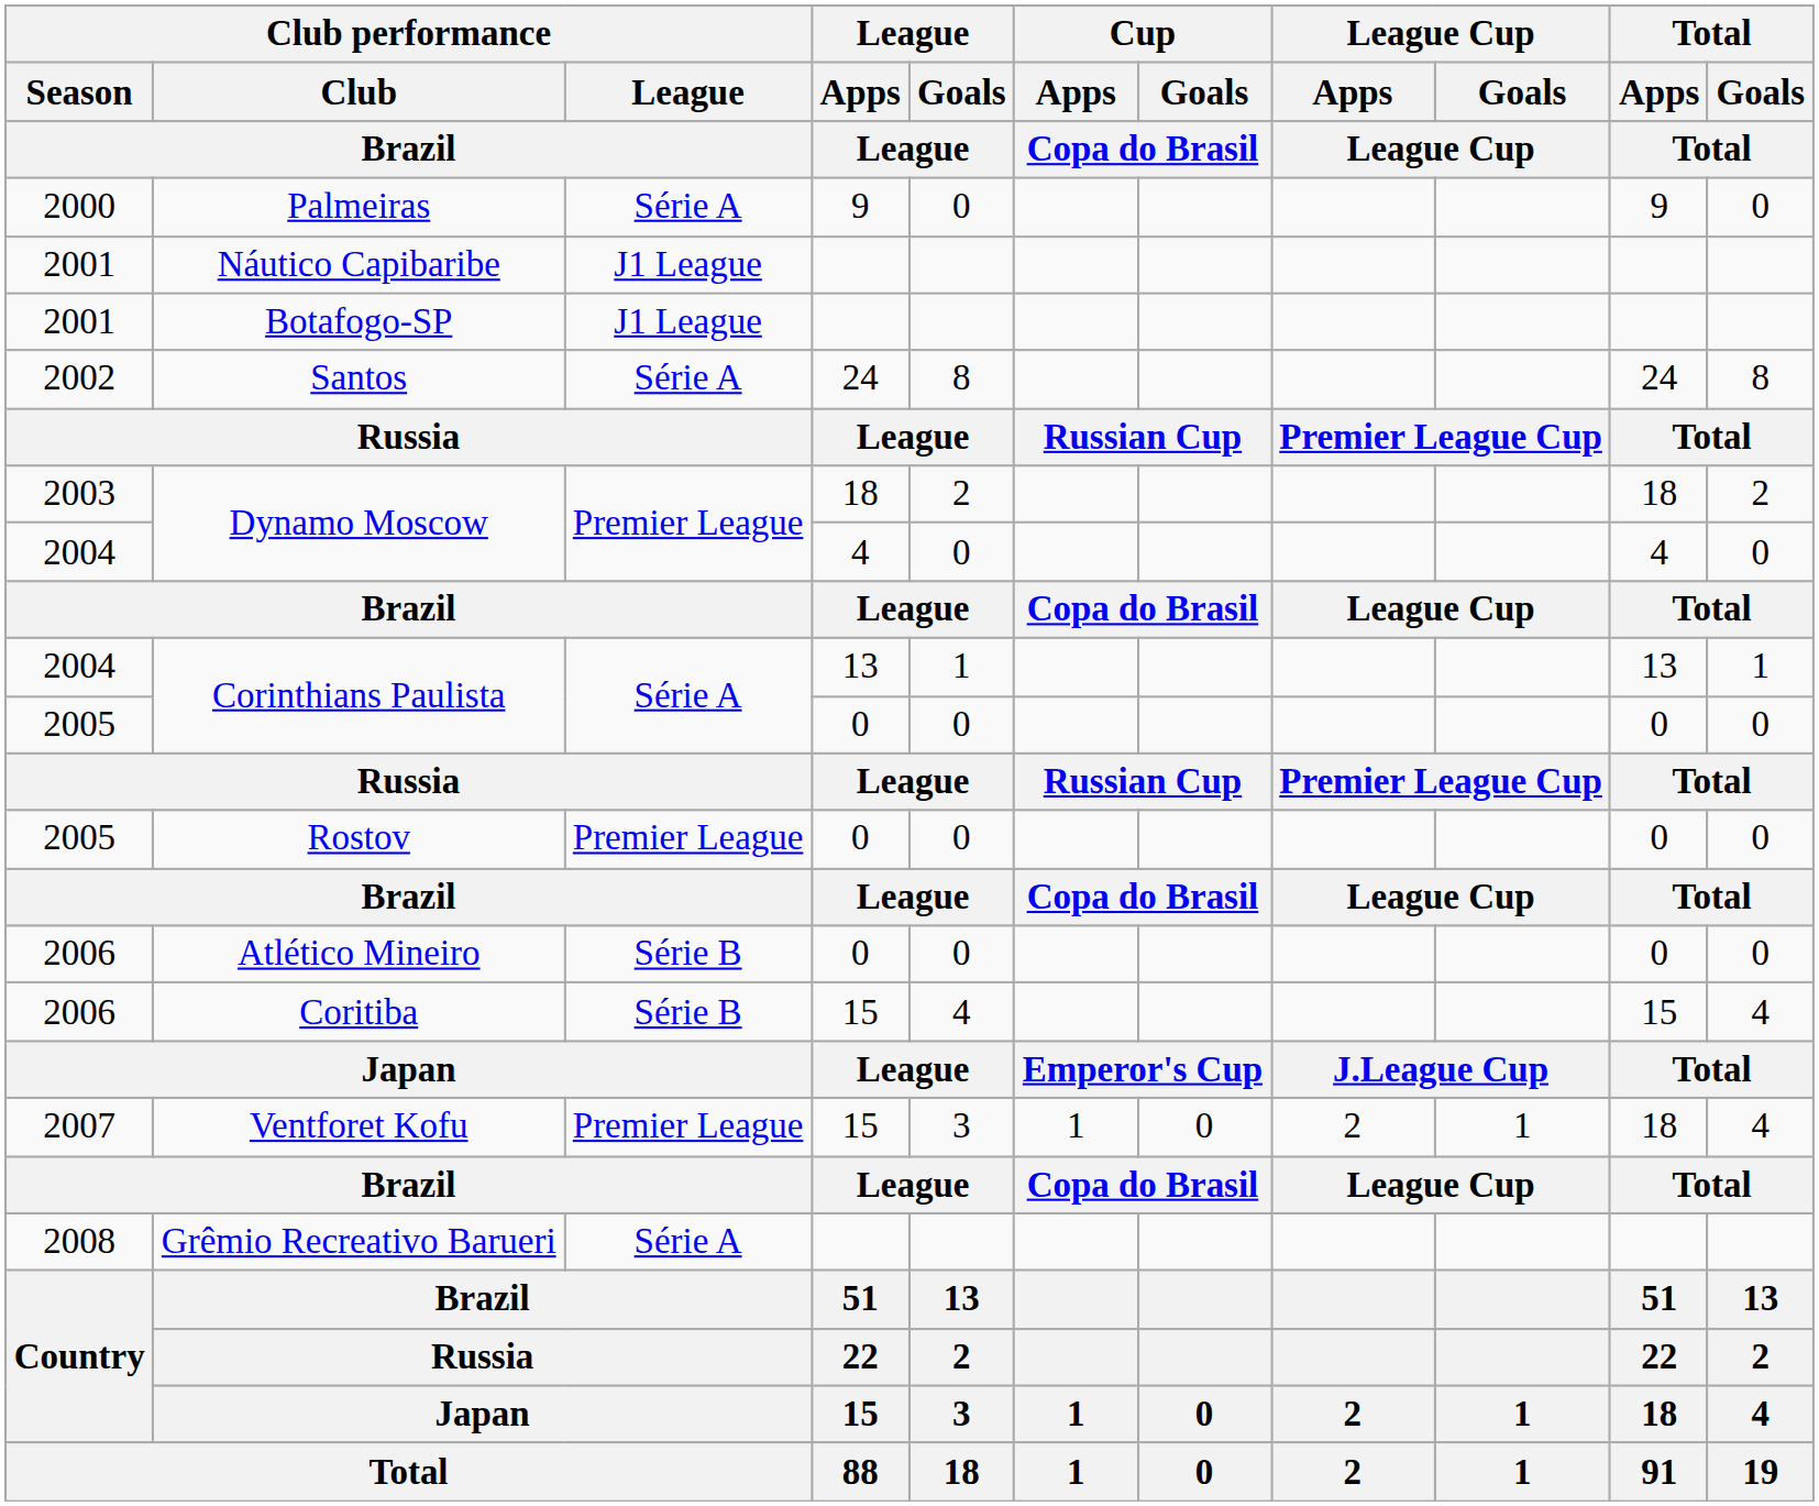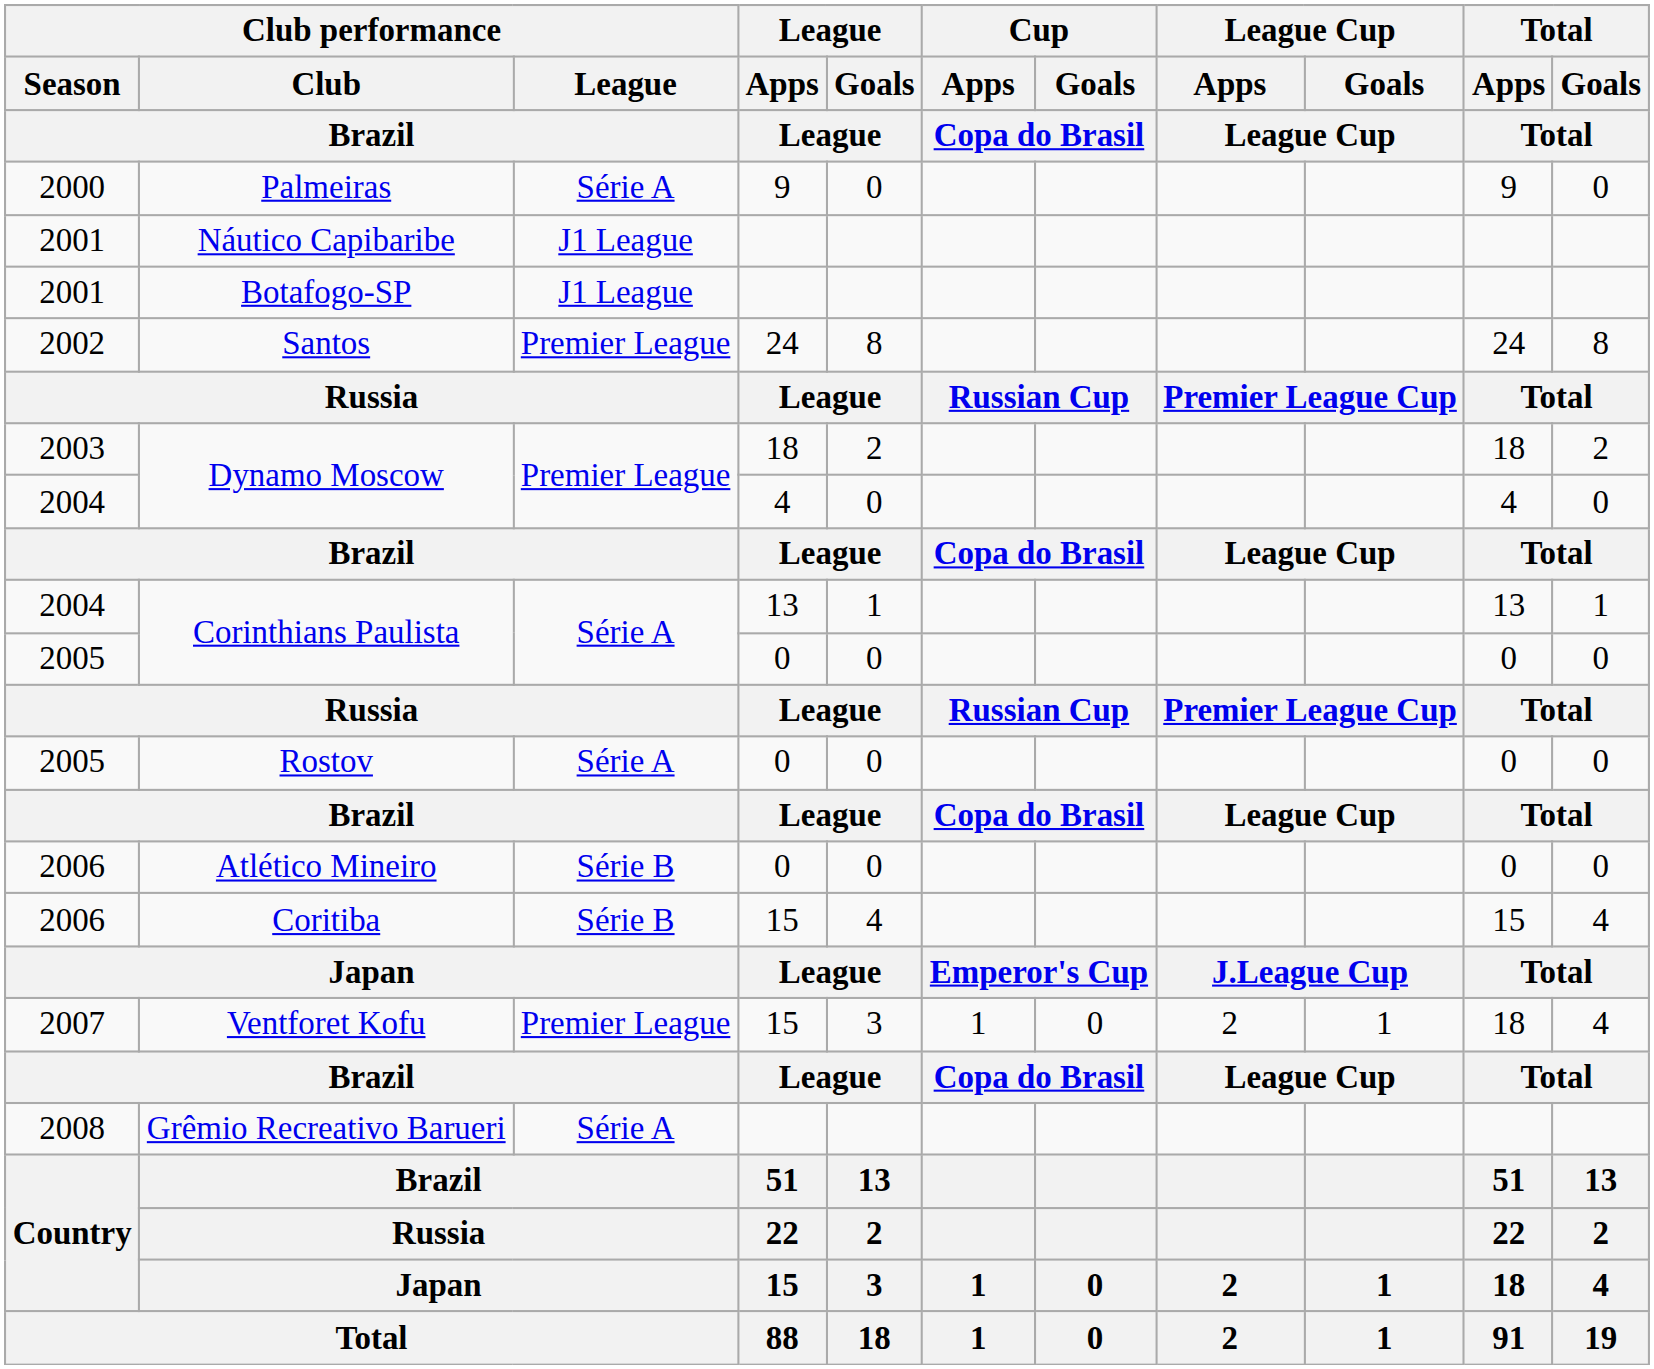Santos | Club performance / League / Brazil: Série A -> Premier League
Rostov | Club performance / League / Brazil: Premier League -> Série A
